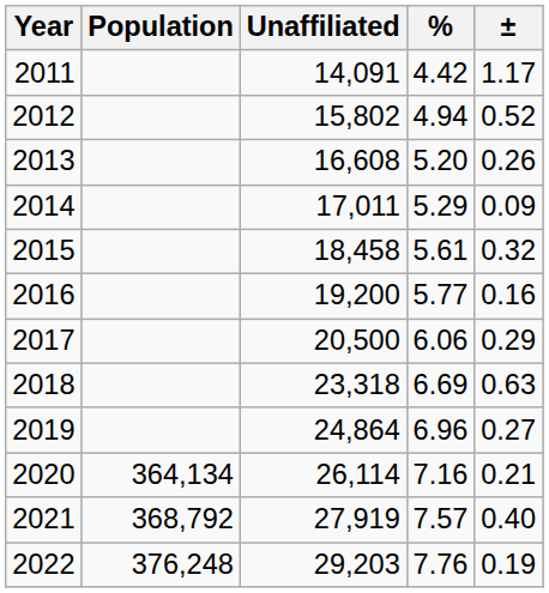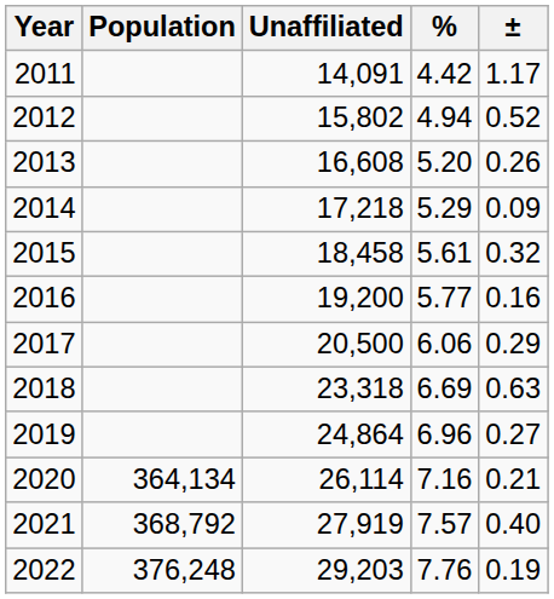2014 | Unaffiliated: 17,011 -> 17,218
